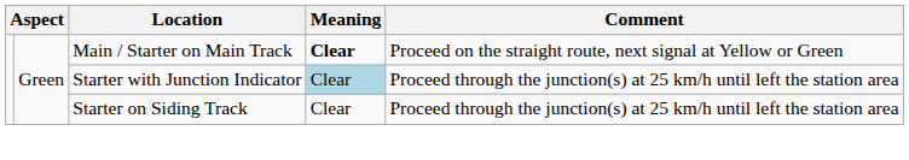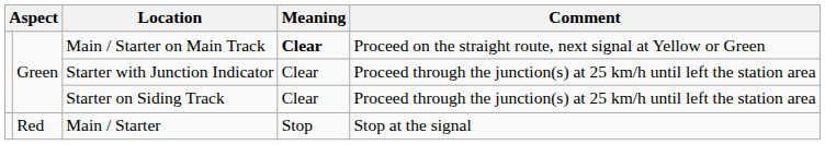Starter with Junction Indicator | Meaning: lightblue background -> no background
+ row: Red | Main / Starter | Stop | Stop at the signal
